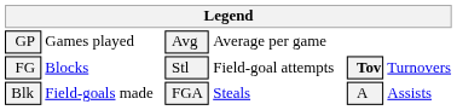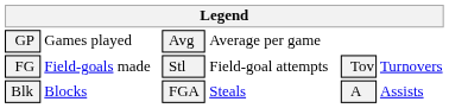FG | column 2: Blocks -> Field-goals made
FG | column 5: bold -> normal
Blk | column 2: Field-goals made -> Blocks
